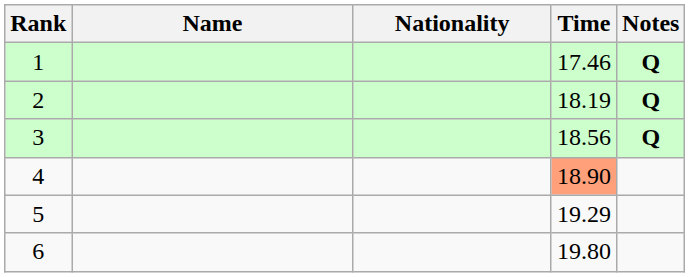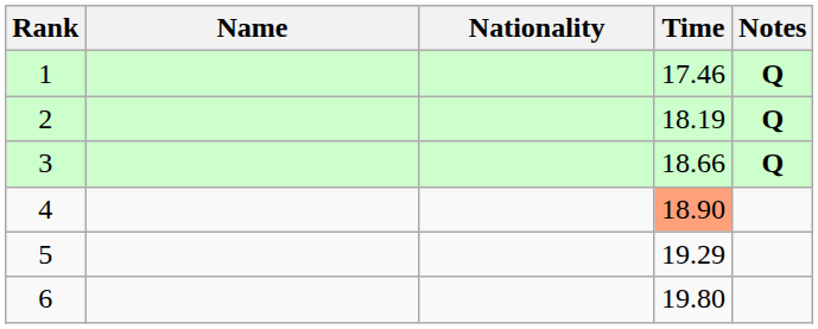3 | Time: 18.56 -> 18.66
